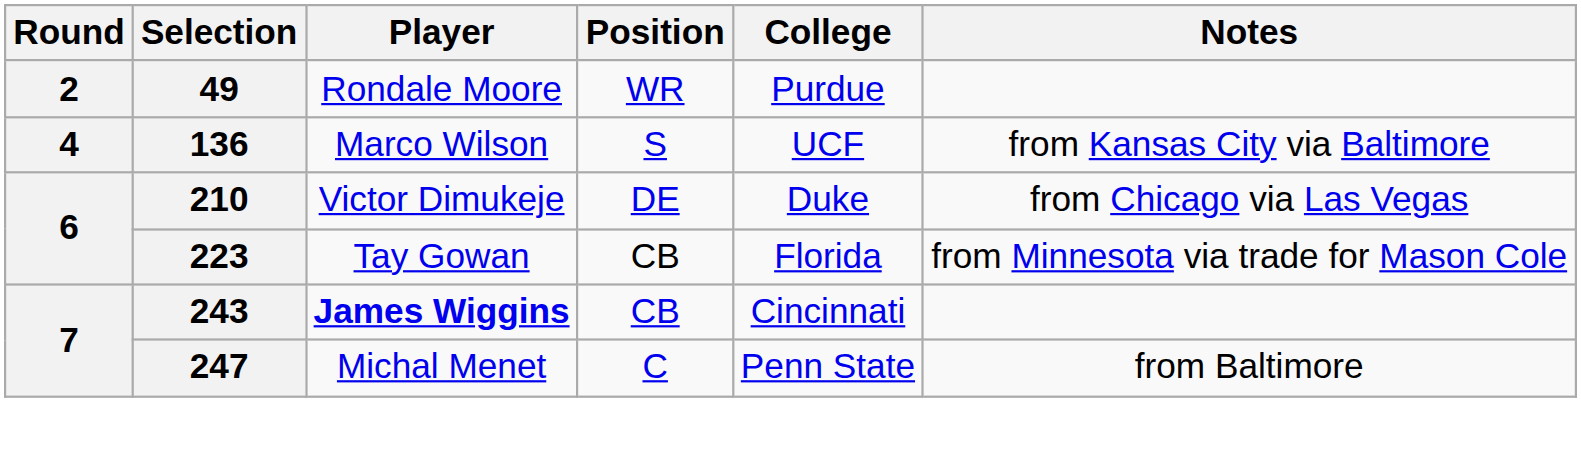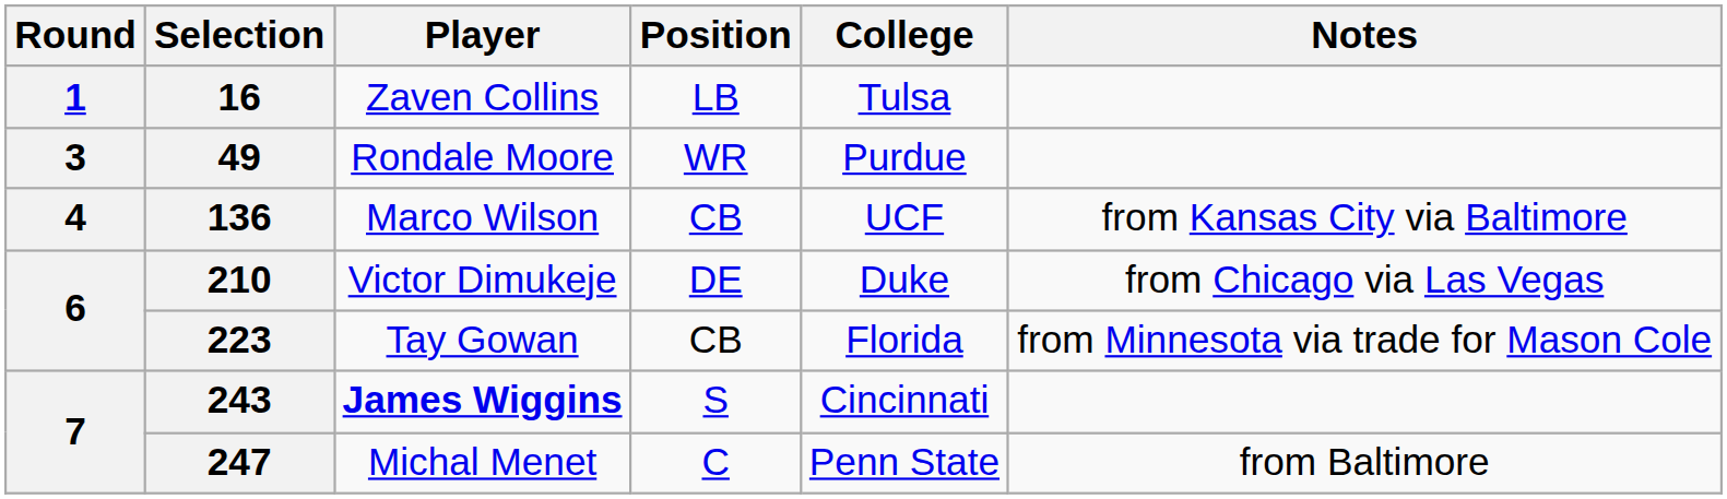+ row: 1 | 16 | Zaven Collins | LB | Tulsa
49 | Round: 2 -> 3
136 | Position: S -> CB
243 | Position: CB -> S
